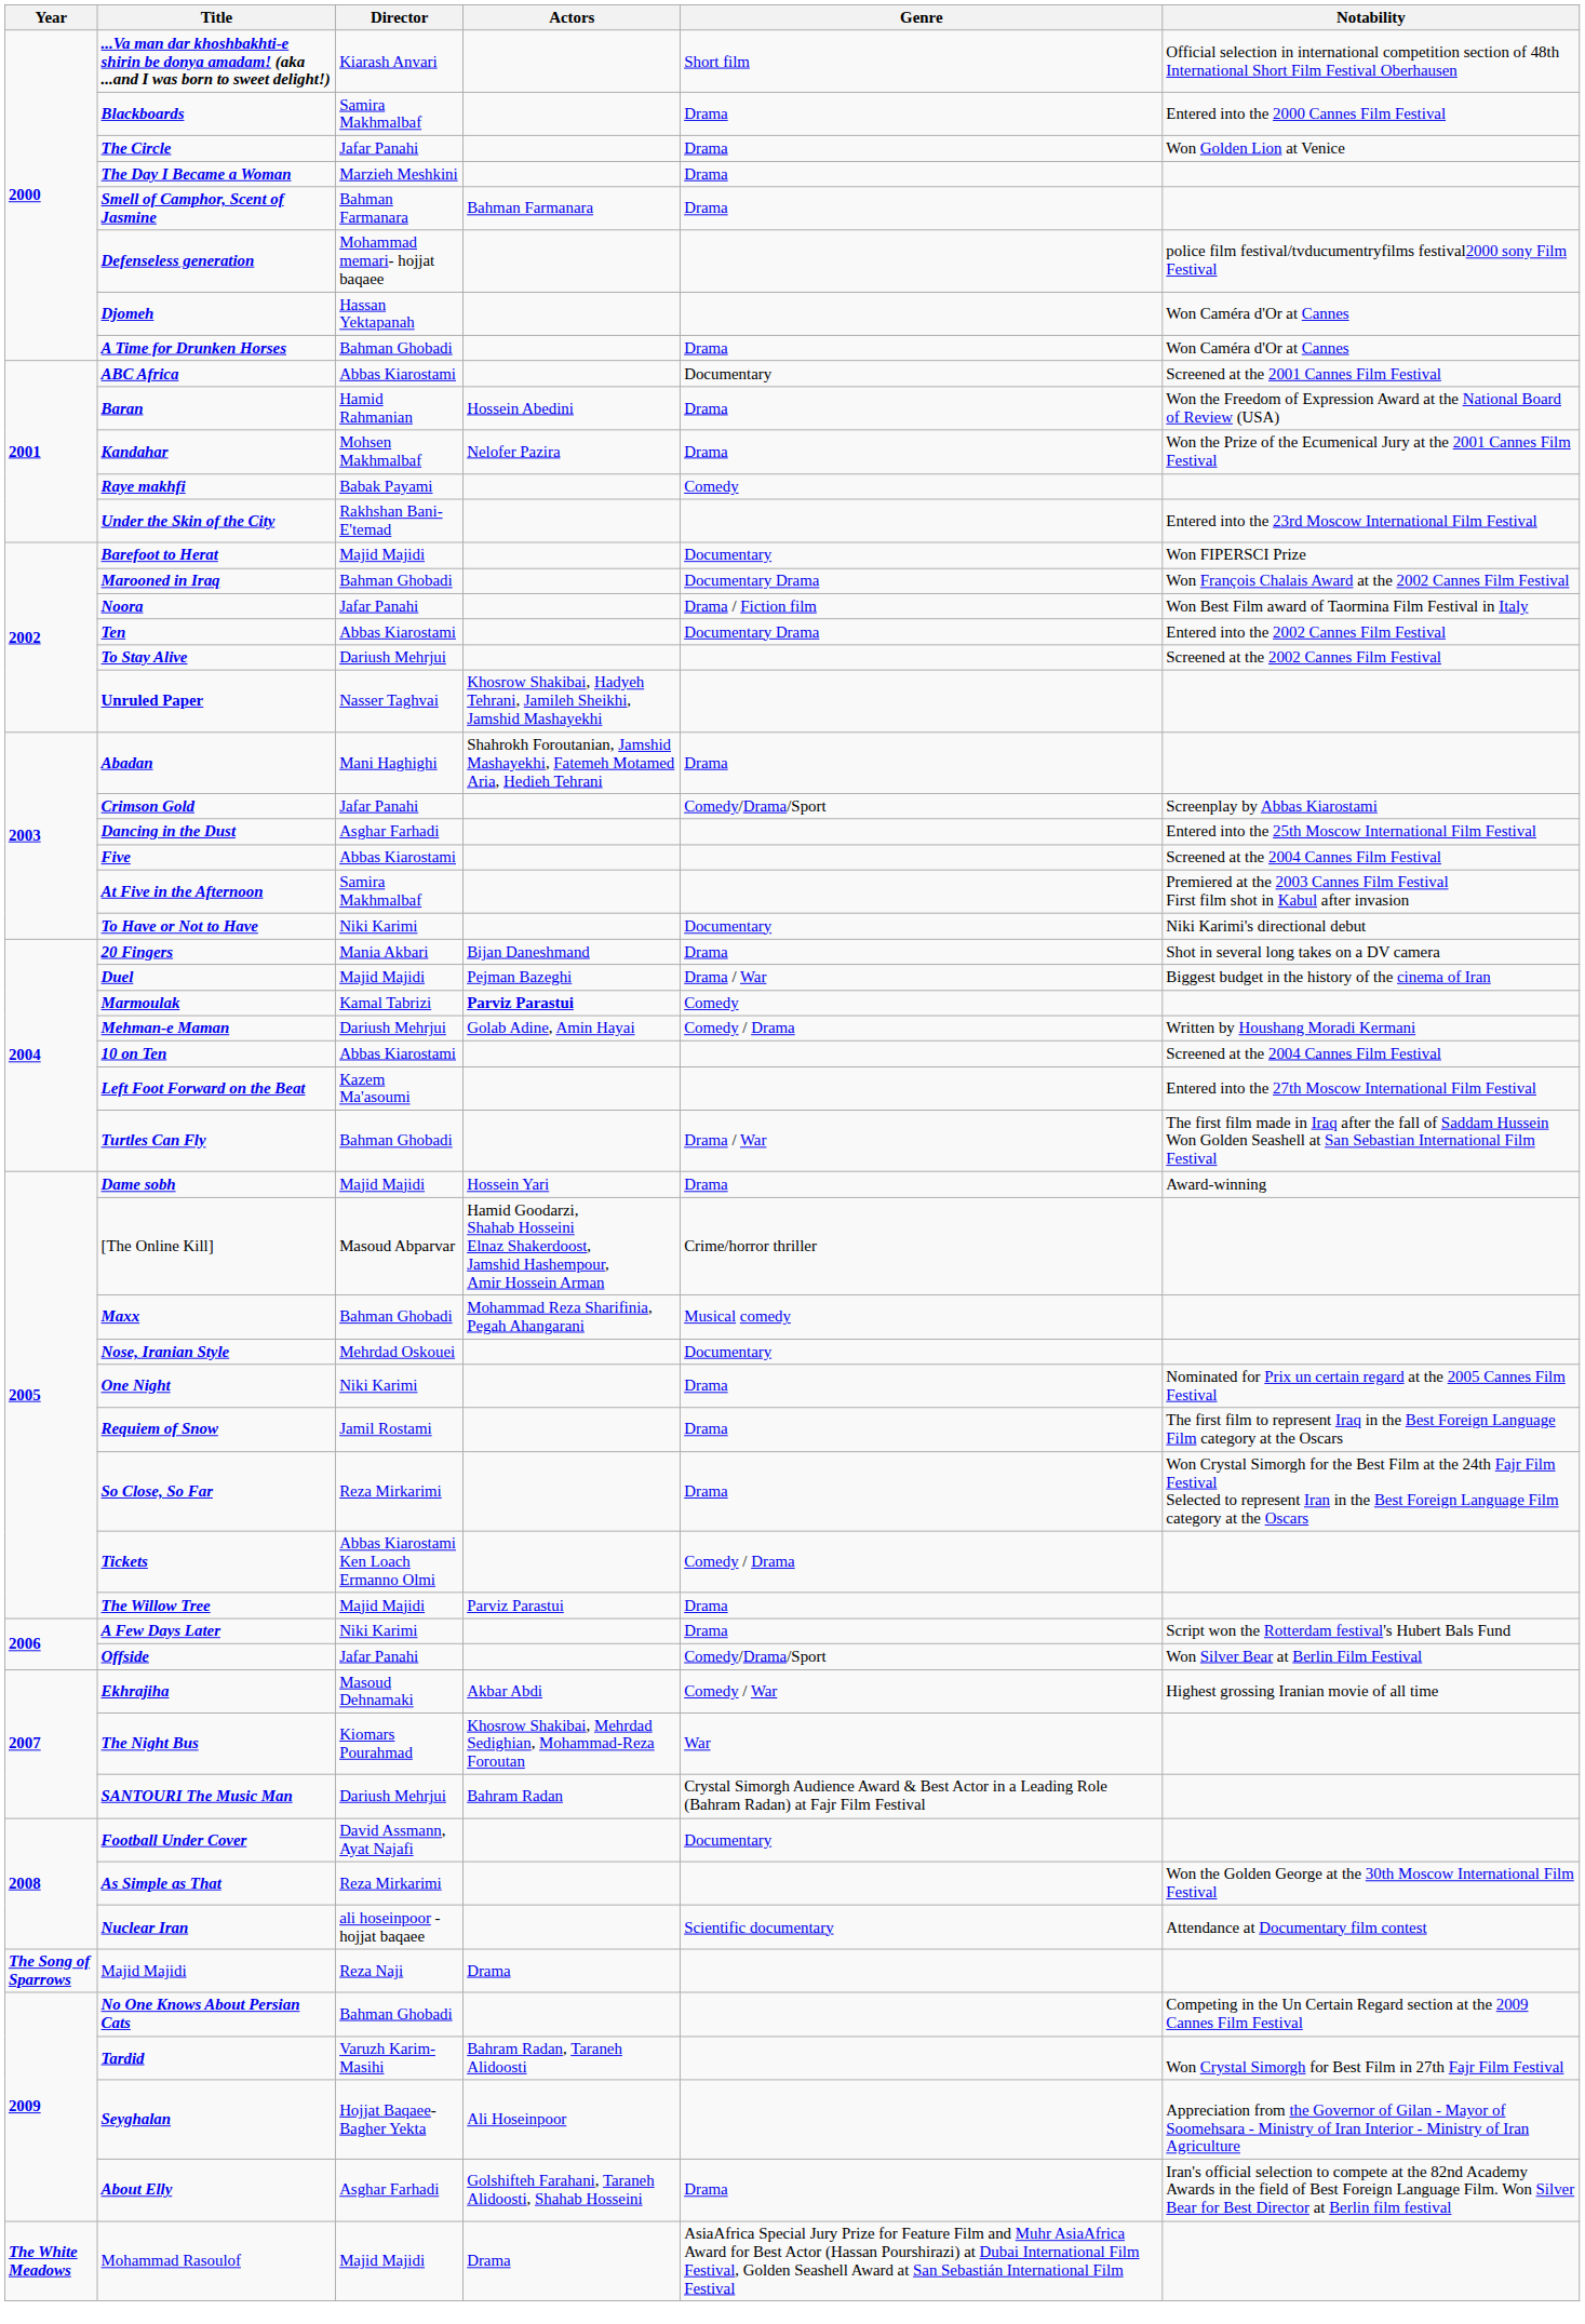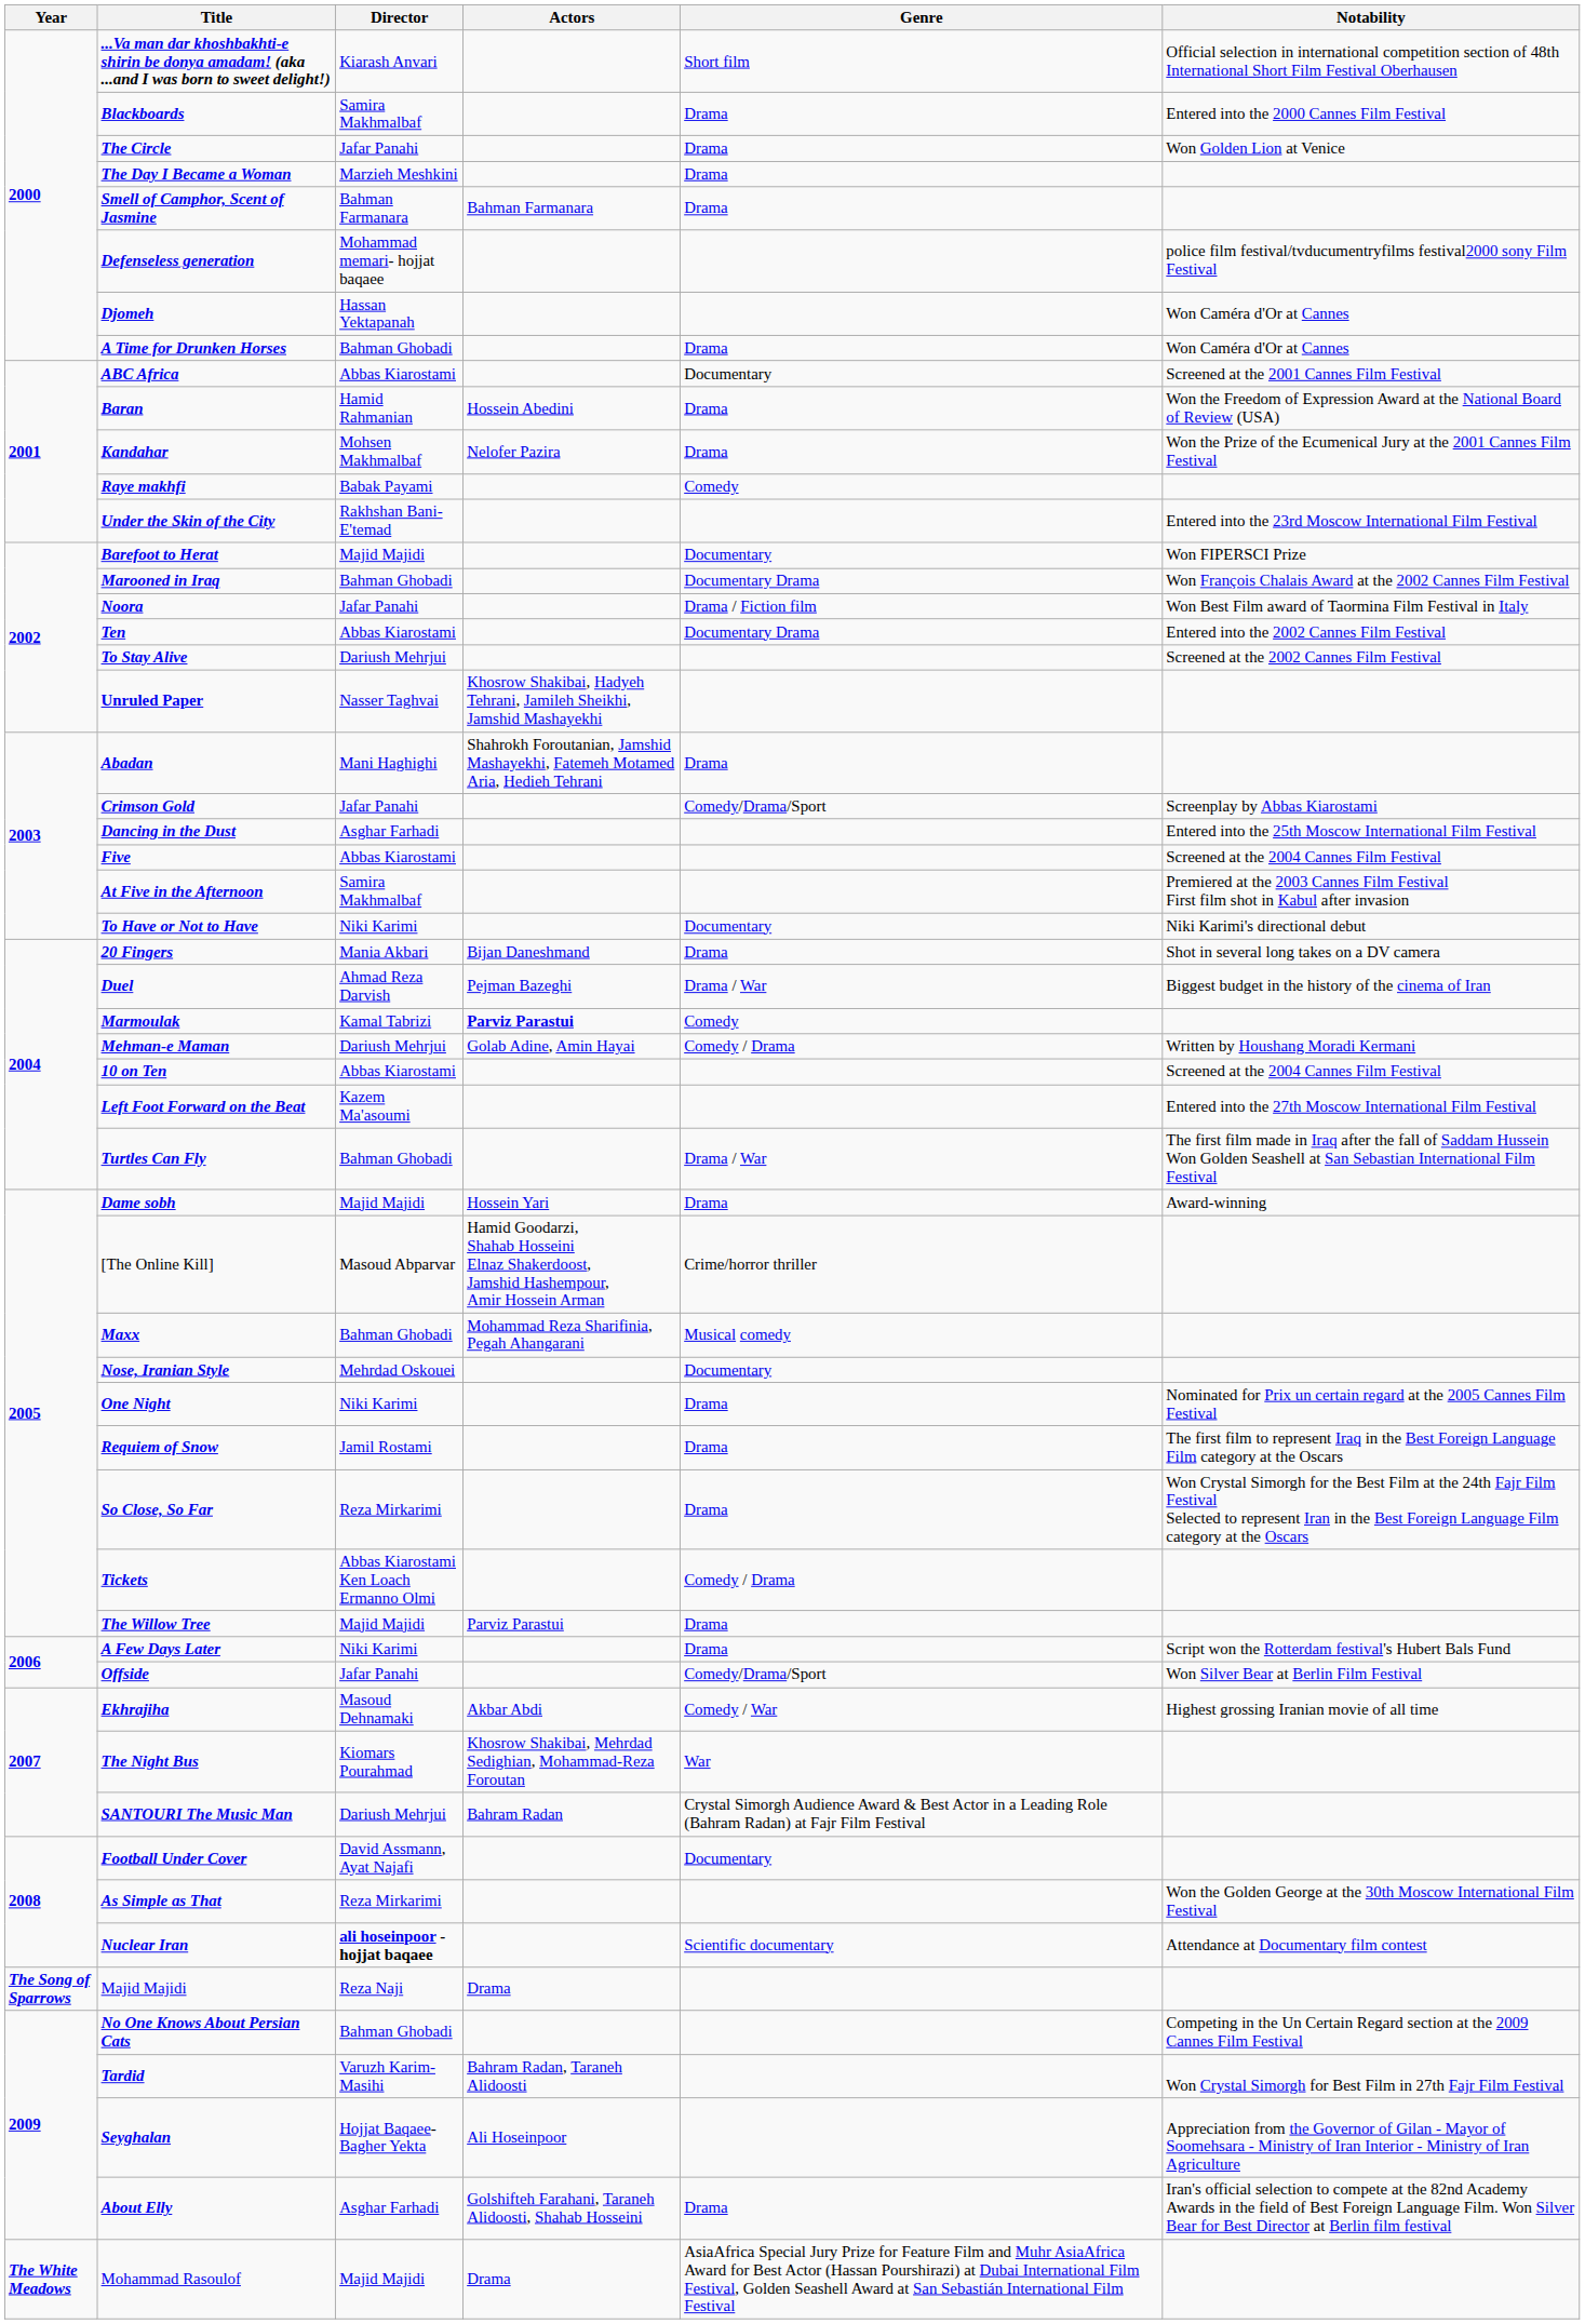Duel | Director: Majid Majidi -> Ahmad Reza Darvish
Nuclear Iran | Director: normal -> bold
